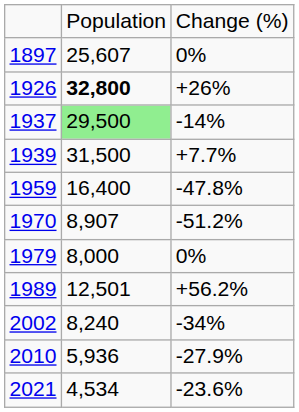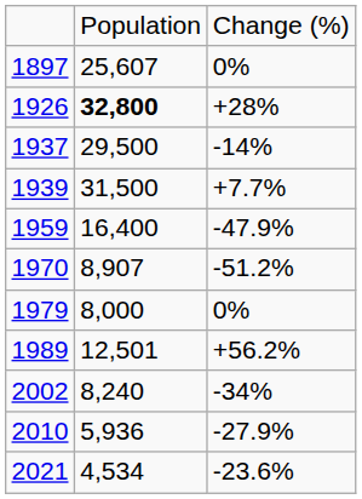1926 | column 3: +26% -> +28%
1937 | column 2: lightgreen background -> no background
1959 | column 3: -47.8% -> -47.9%
